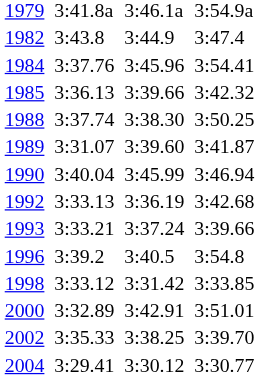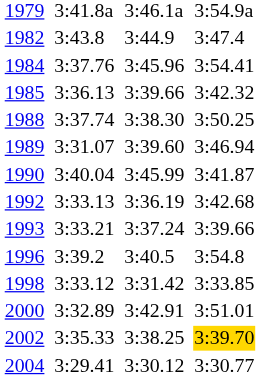1989 | column 7: 3:41.87 -> 3:46.94
1990 | column 7: 3:46.94 -> 3:41.87
2002 | column 7: no background -> gold background
